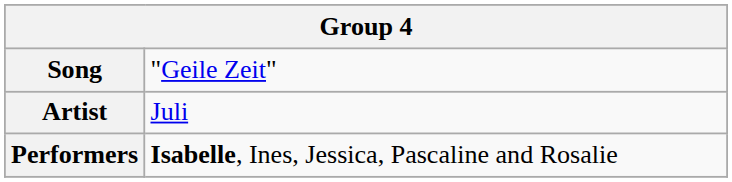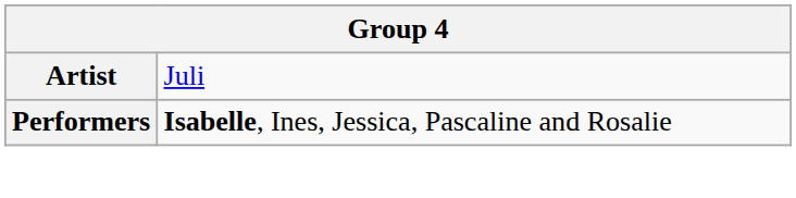- row: Song | "Geile Zeit"
